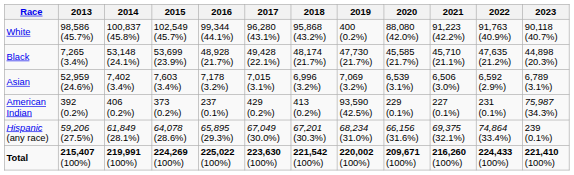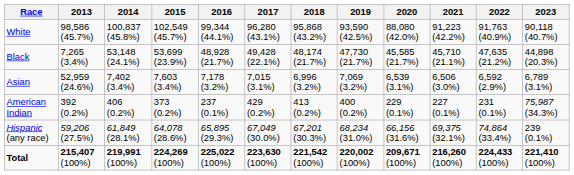White | 2019: 400 (0.2%) -> 93,590 (42.5%)
American Indian | 2019: 93,590 (42.5%) -> 400 (0.2%)
